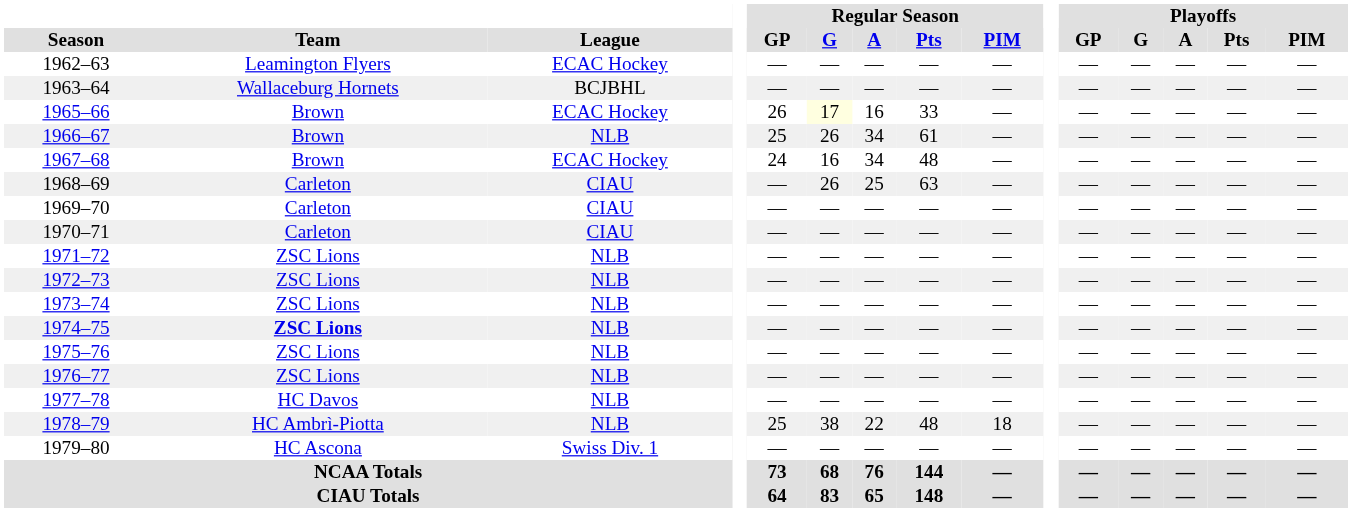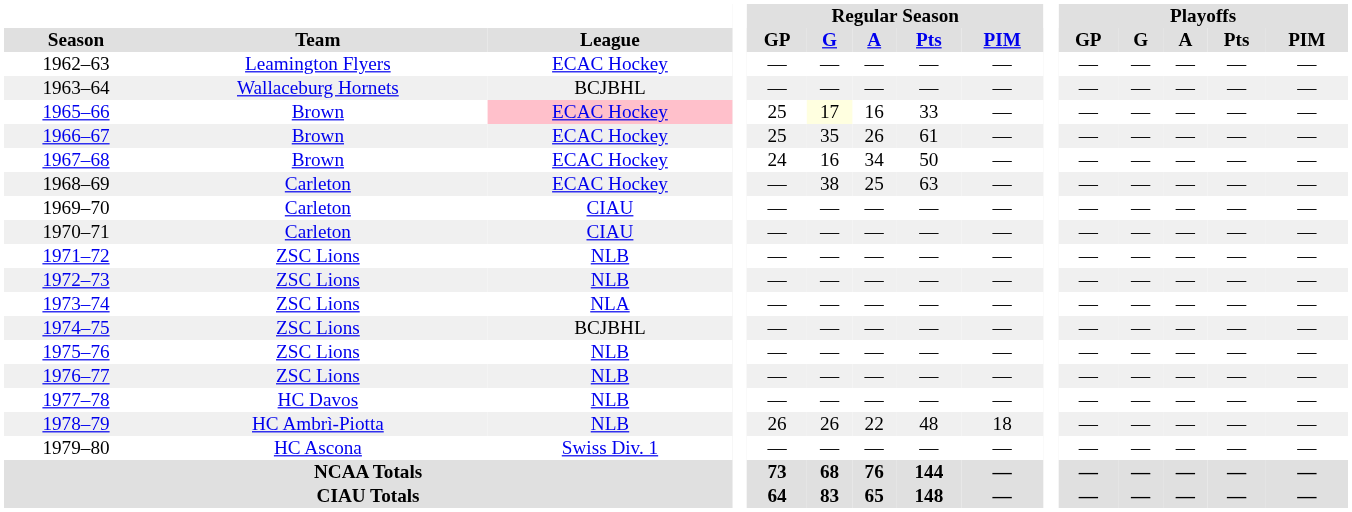1965–66 | League: no background -> pink background
1965–66 | Regular Season / GP: 26 -> 25
1966–67 | League: NLB -> ECAC Hockey
1966–67 | Regular Season / G: 26 -> 35
1966–67 | Regular Season / A: 34 -> 26
1967–68 | Regular Season / Pts: 48 -> 50
1968–69 | League: CIAU -> ECAC Hockey
1968–69 | Regular Season / G: 26 -> 38
1973–74 | League: NLB -> NLA
1974–75 | Team: bold -> normal
1974–75 | League: NLB -> BCJBHL
1978–79 | Regular Season / GP: 25 -> 26
1978–79 | Regular Season / G: 38 -> 26
